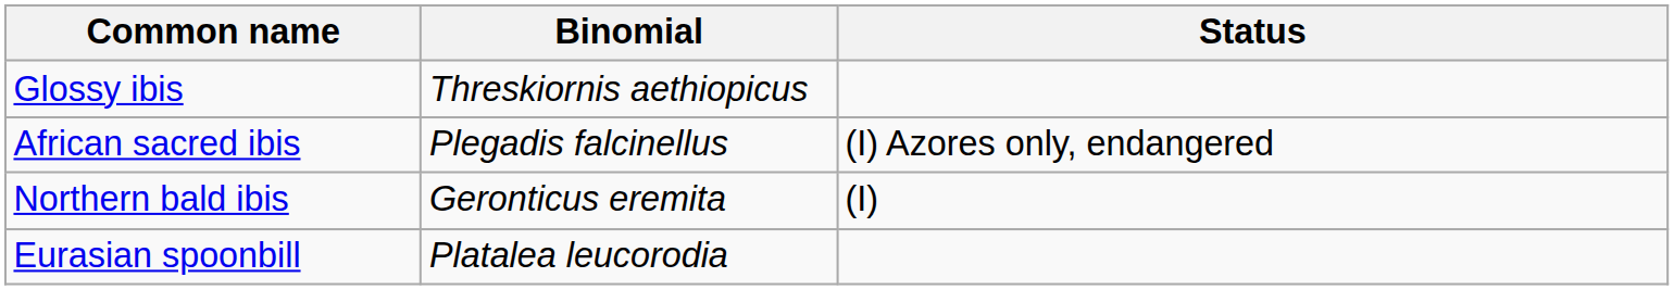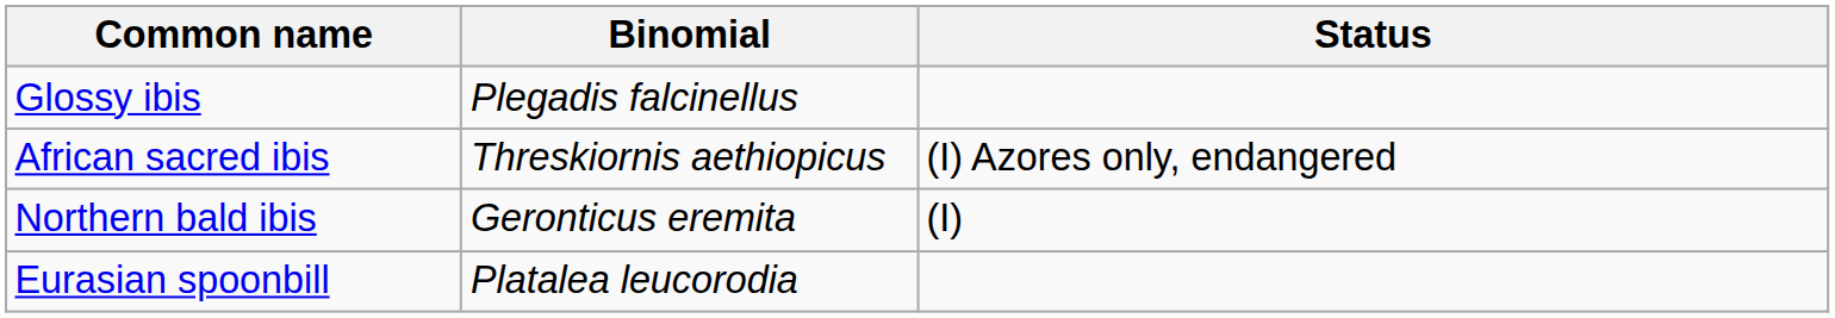Glossy ibis | Binomial: Threskiornis aethiopicus -> Plegadis falcinellus
African sacred ibis | Binomial: Plegadis falcinellus -> Threskiornis aethiopicus
